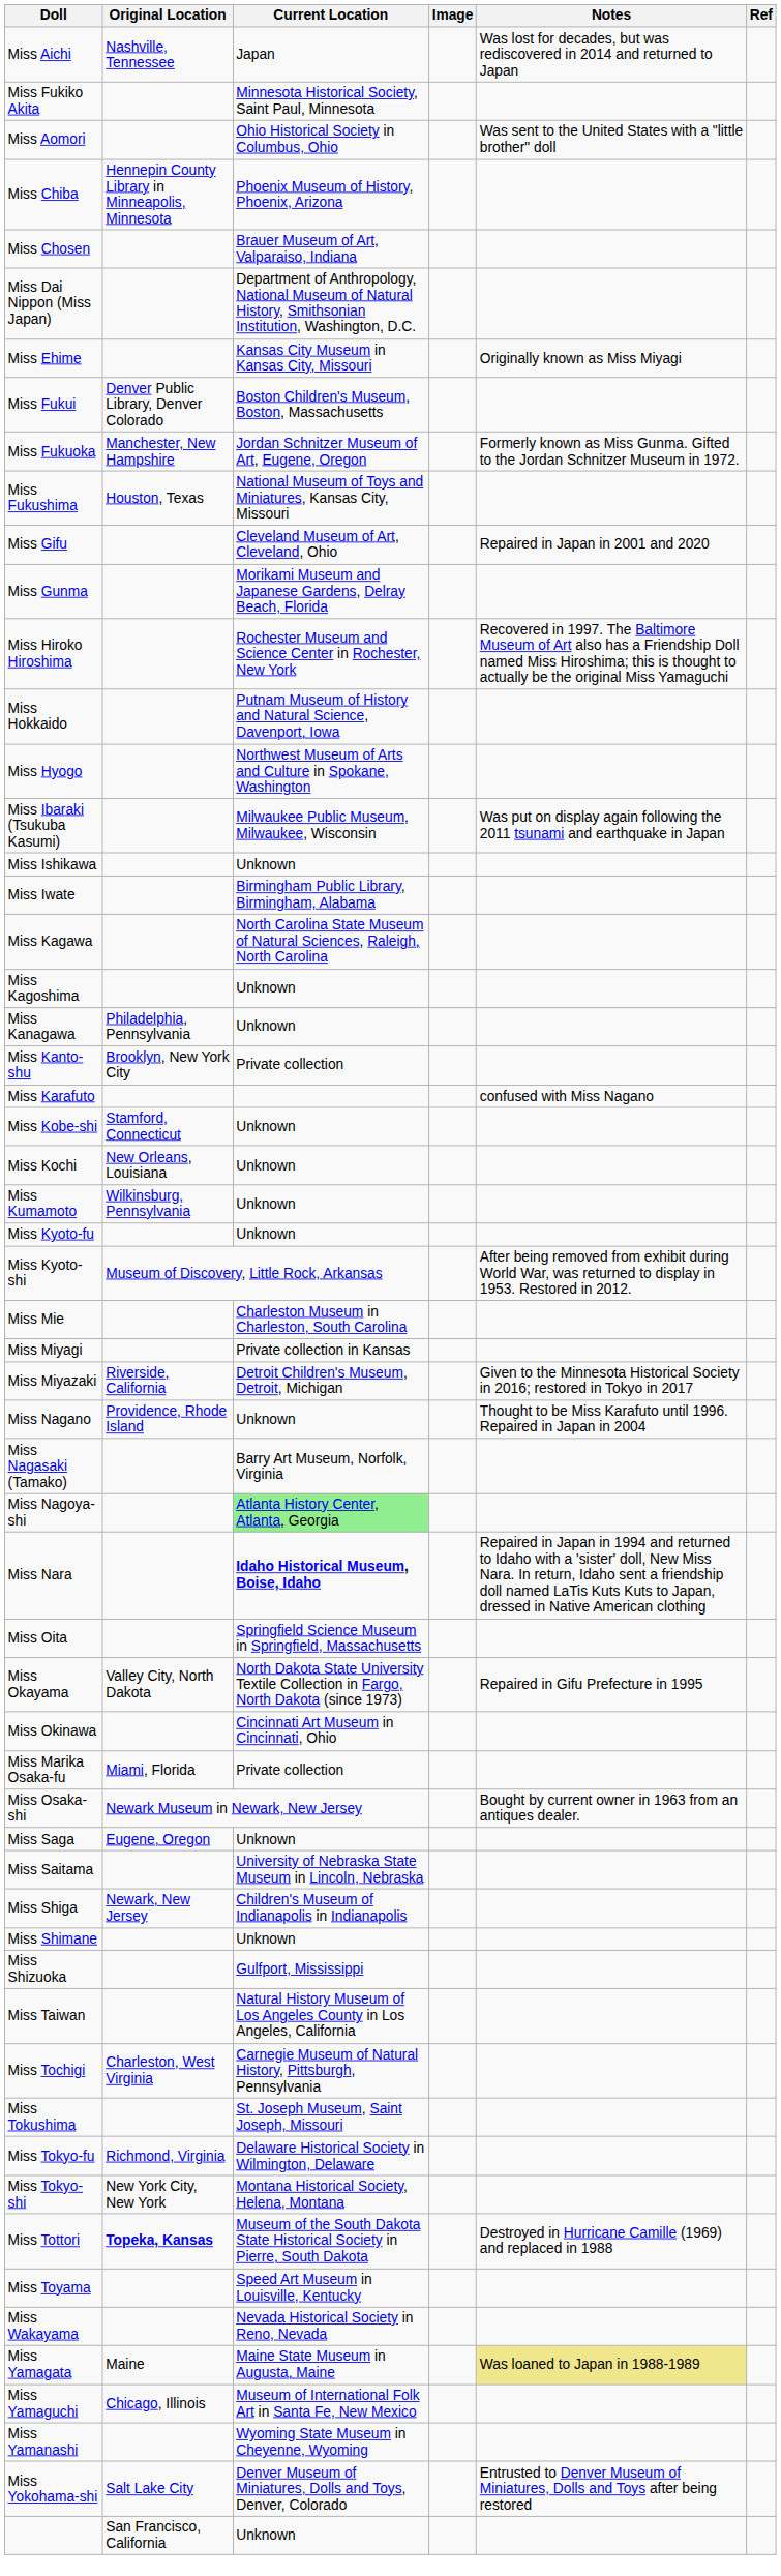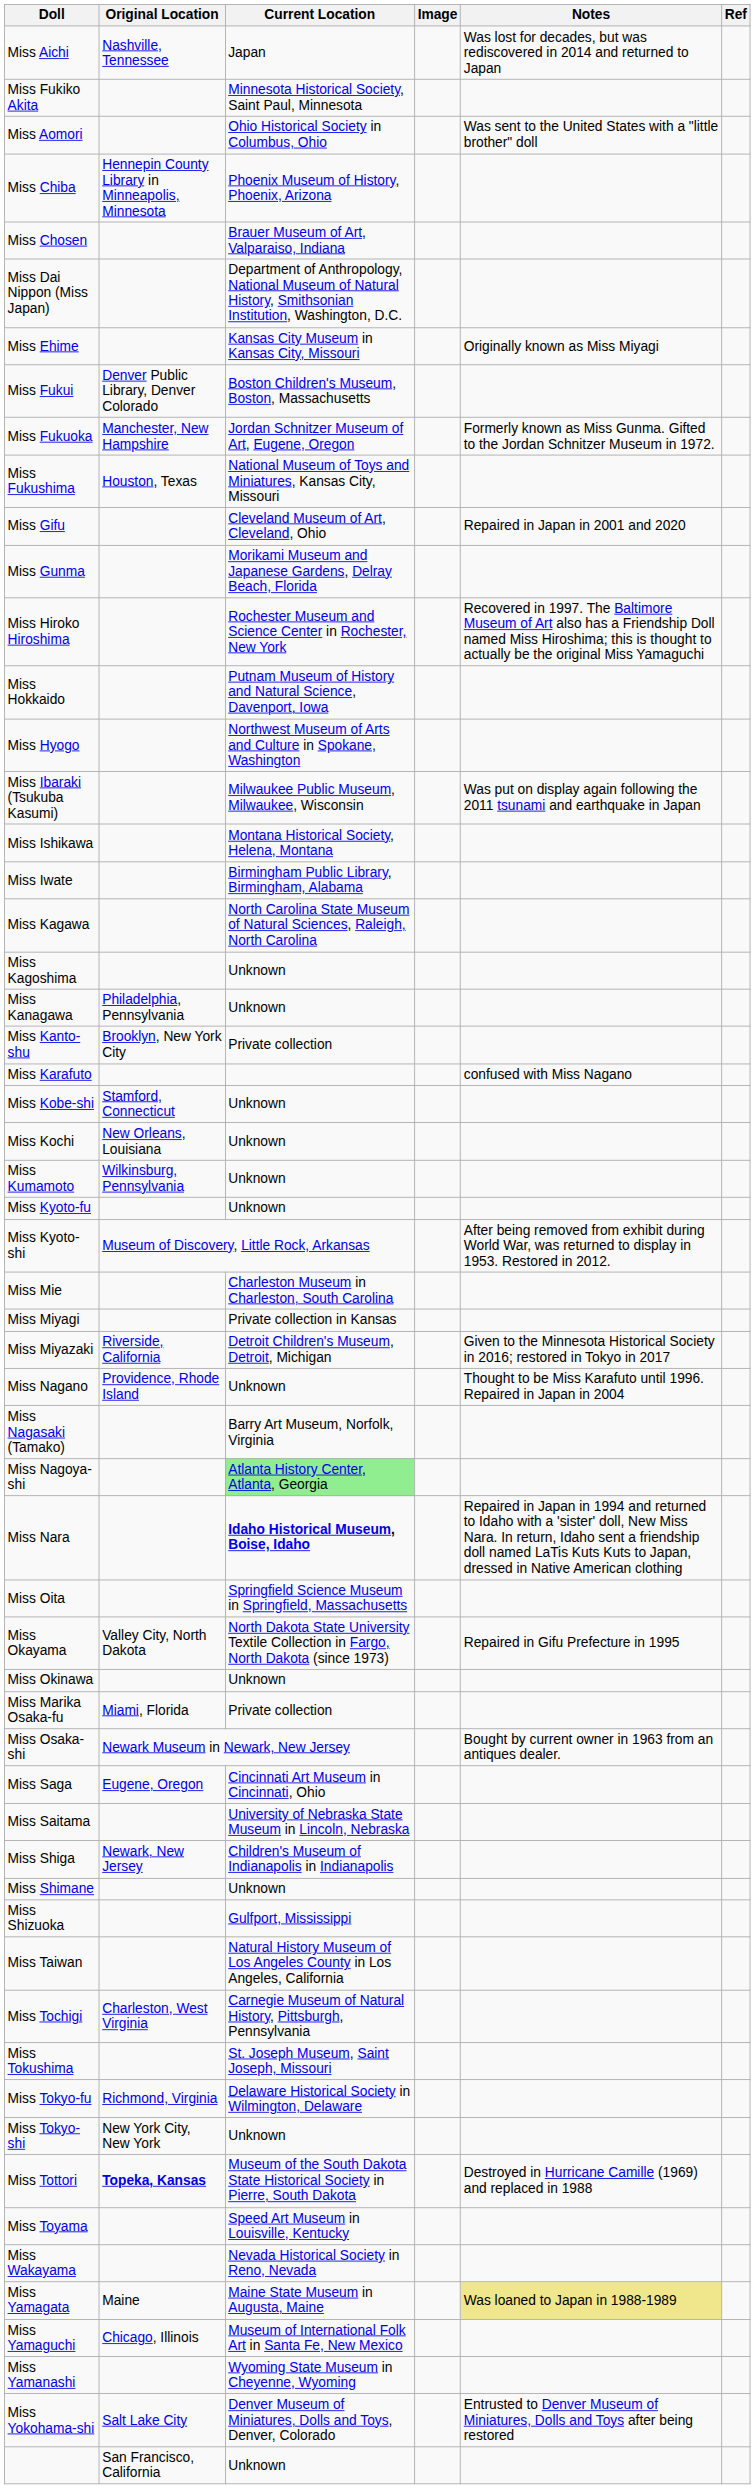Miss Ishikawa | Current Location: Unknown -> Montana Historical Society, Helena, Montana
Miss Okinawa | Current Location: Cincinnati Art Museum in Cincinnati, Ohio -> Unknown
Miss Saga | Current Location: Unknown -> Cincinnati Art Museum in Cincinnati, Ohio
Miss Tokyo-shi | Current Location: Montana Historical Society, Helena, Montana -> Unknown
